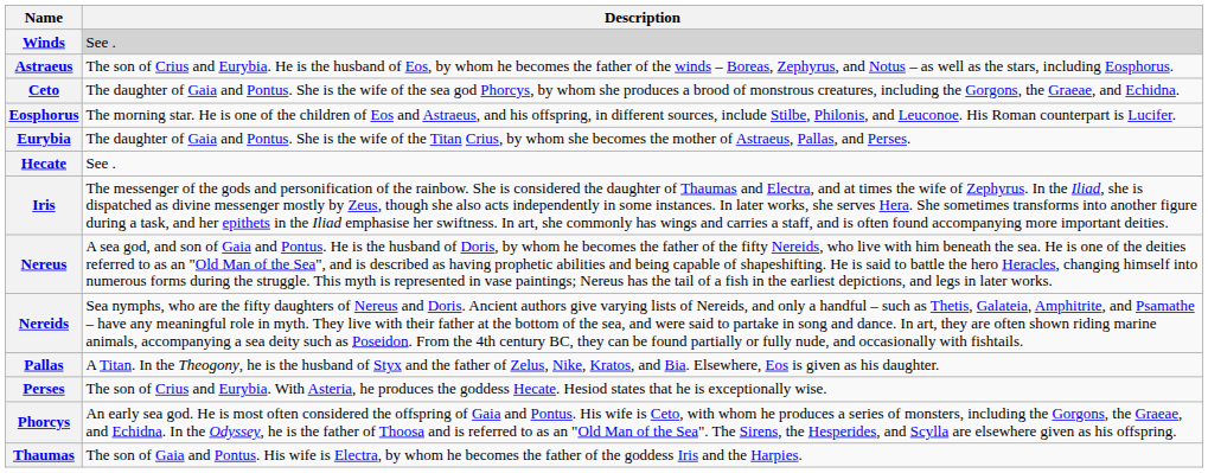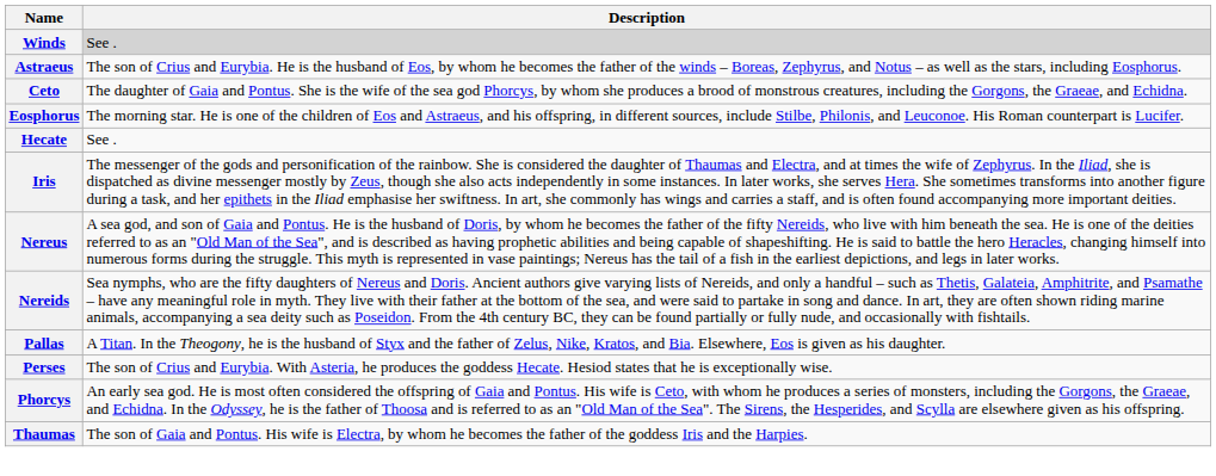- row: Eurybia | The daughter of Gaia and Pontus. She is the wife of the Titan Crius, by whom she becomes the mother of Astraeus, Pallas, and Perses.
